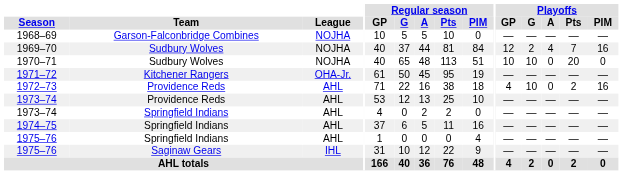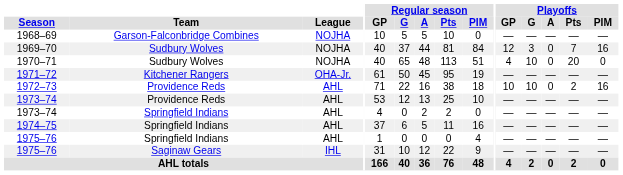1969–70 | Playoffs / G: 2 -> 3
1969–70 | Playoffs / A: 4 -> 0
1970–71 | Playoffs / GP: 10 -> 4
1972–73 | Playoffs / GP: 4 -> 10
